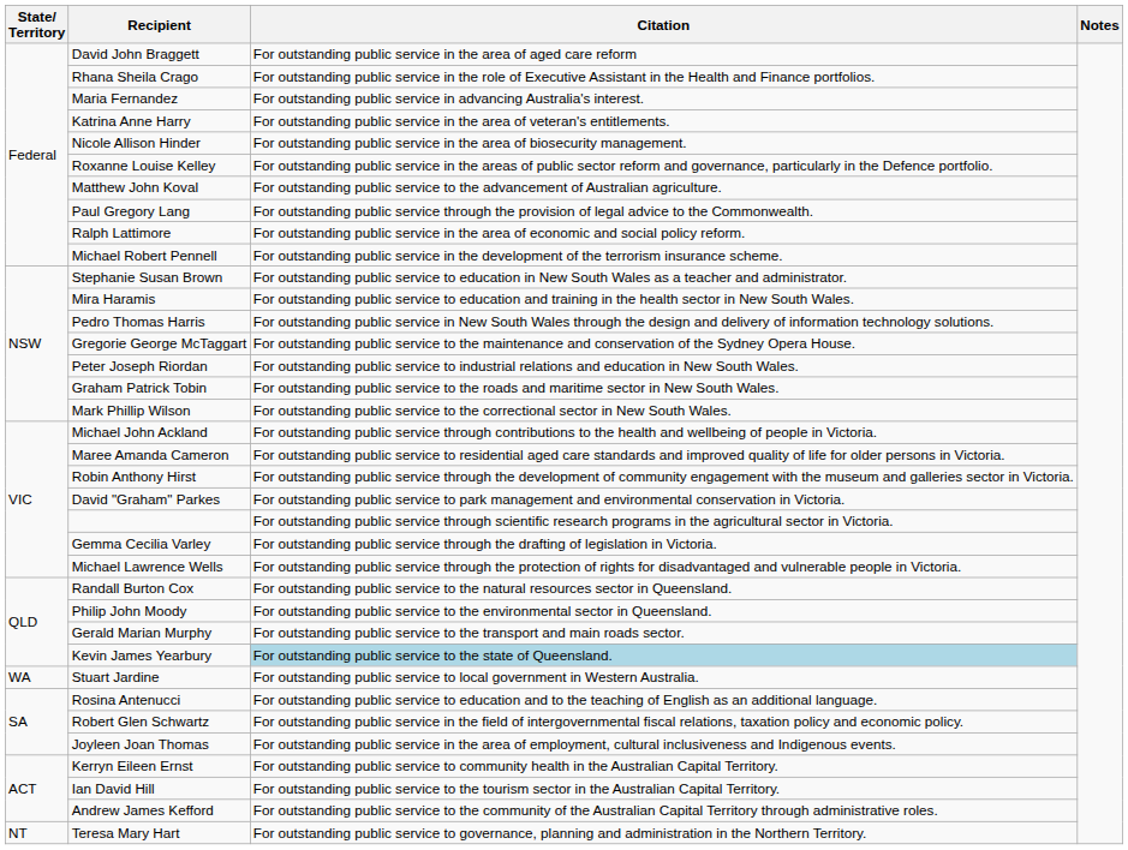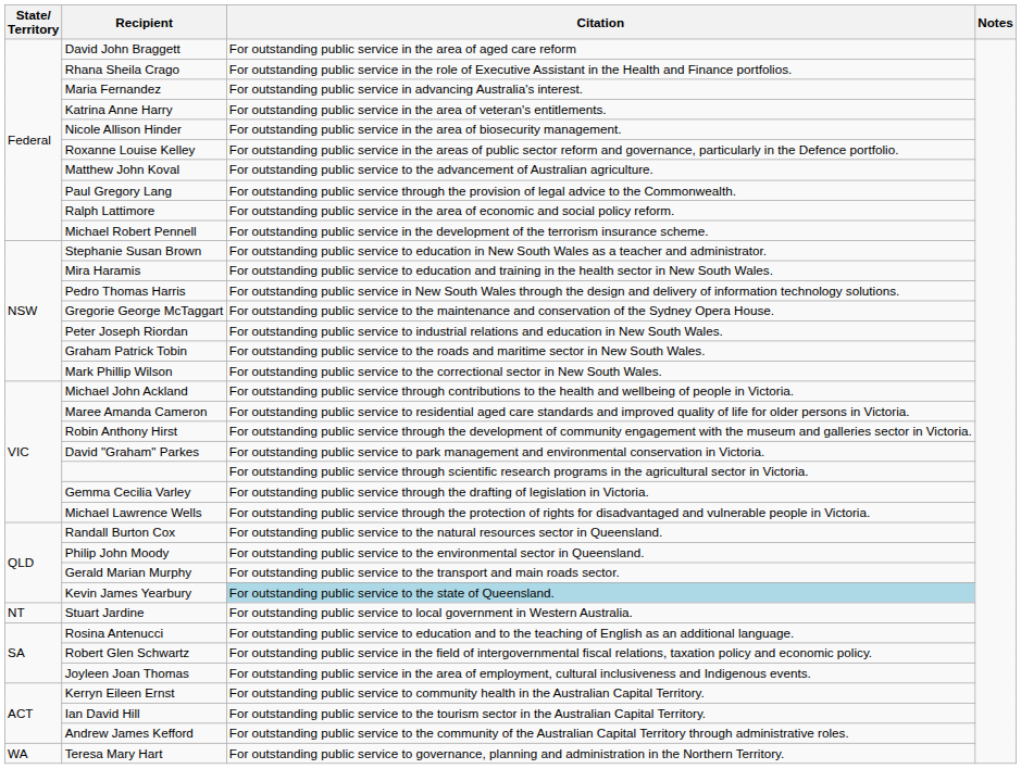Stuart Jardine | State/ Territory: WA -> NT
Teresa Mary Hart | State/ Territory: NT -> WA
